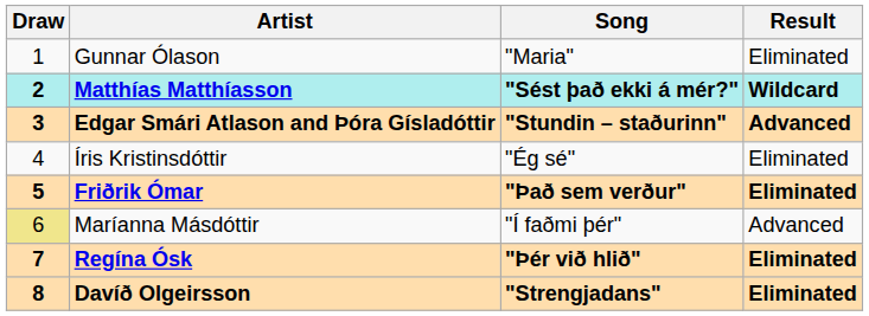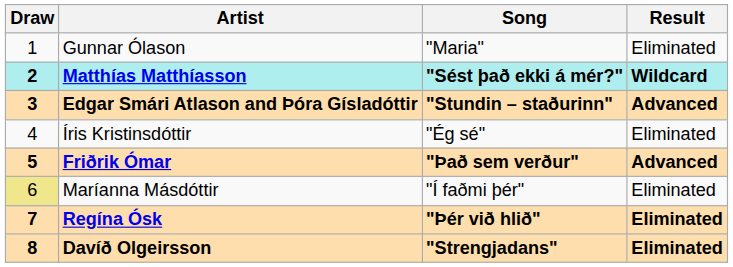Friðrik Ómar | Result: Eliminated -> Advanced
Maríanna Másdóttir | Result: Advanced -> Eliminated
